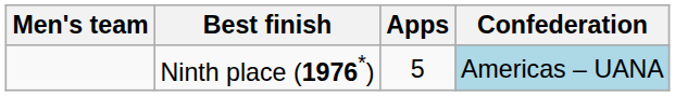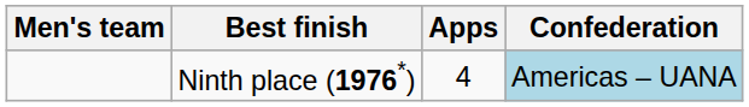Ninth place (1976*) | Apps: 5 -> 4
